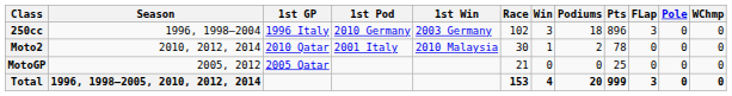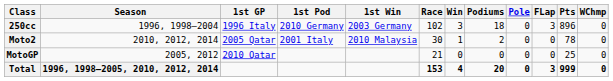columns swapped: Pole <-> Pts
Moto2 | 1st GP: 2010 Qatar -> 2005 Qatar
MotoGP | 1st GP: 2005 Qatar -> 2010 Qatar
